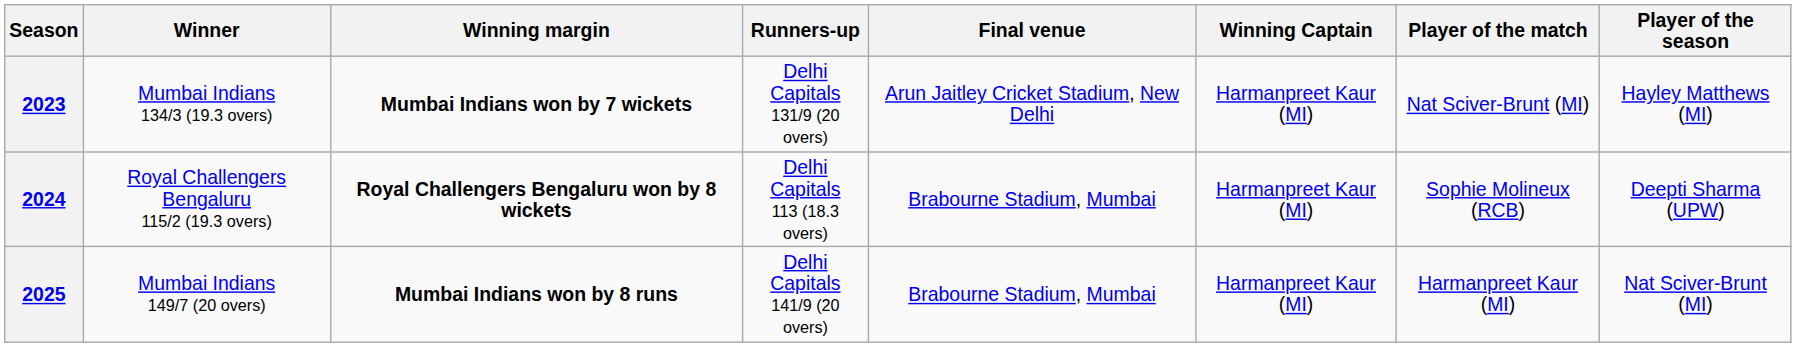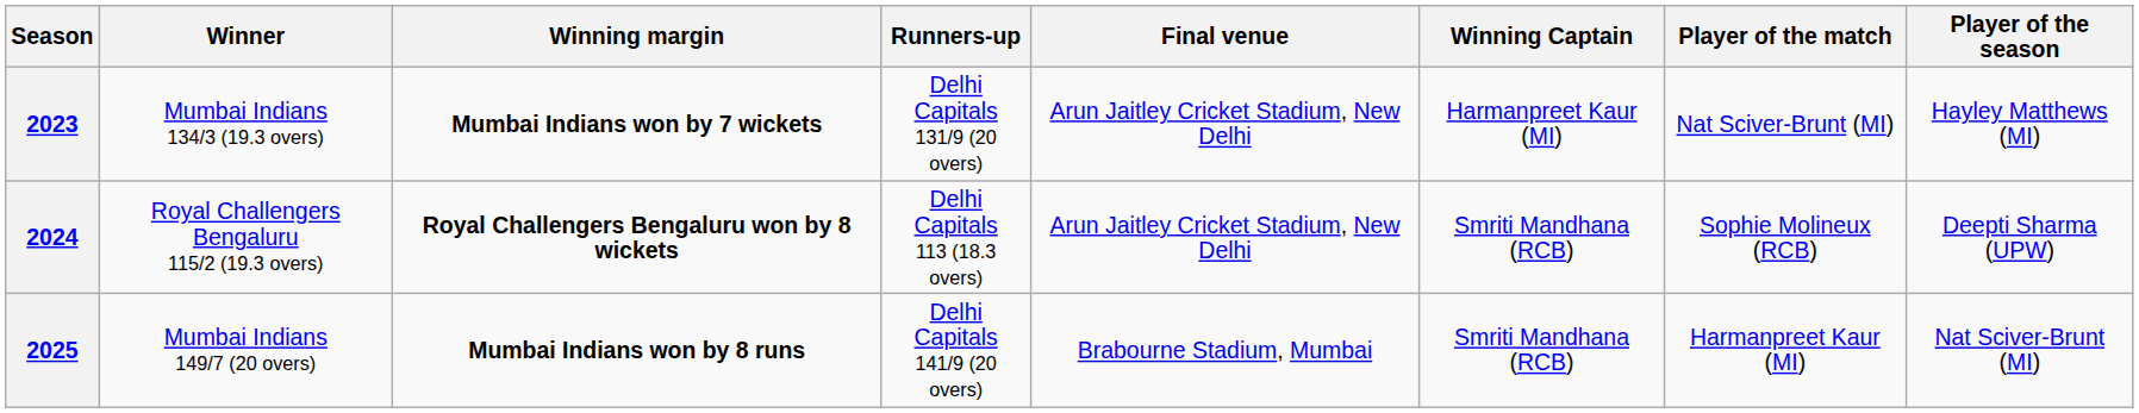2024 | Final venue: Brabourne Stadium, Mumbai -> Arun Jaitley Cricket Stadium, New Delhi
2024 | Winning Captain: Harmanpreet Kaur (MI) -> Smriti Mandhana (RCB)
2025 | Winning Captain: Harmanpreet Kaur (MI) -> Smriti Mandhana (RCB)
